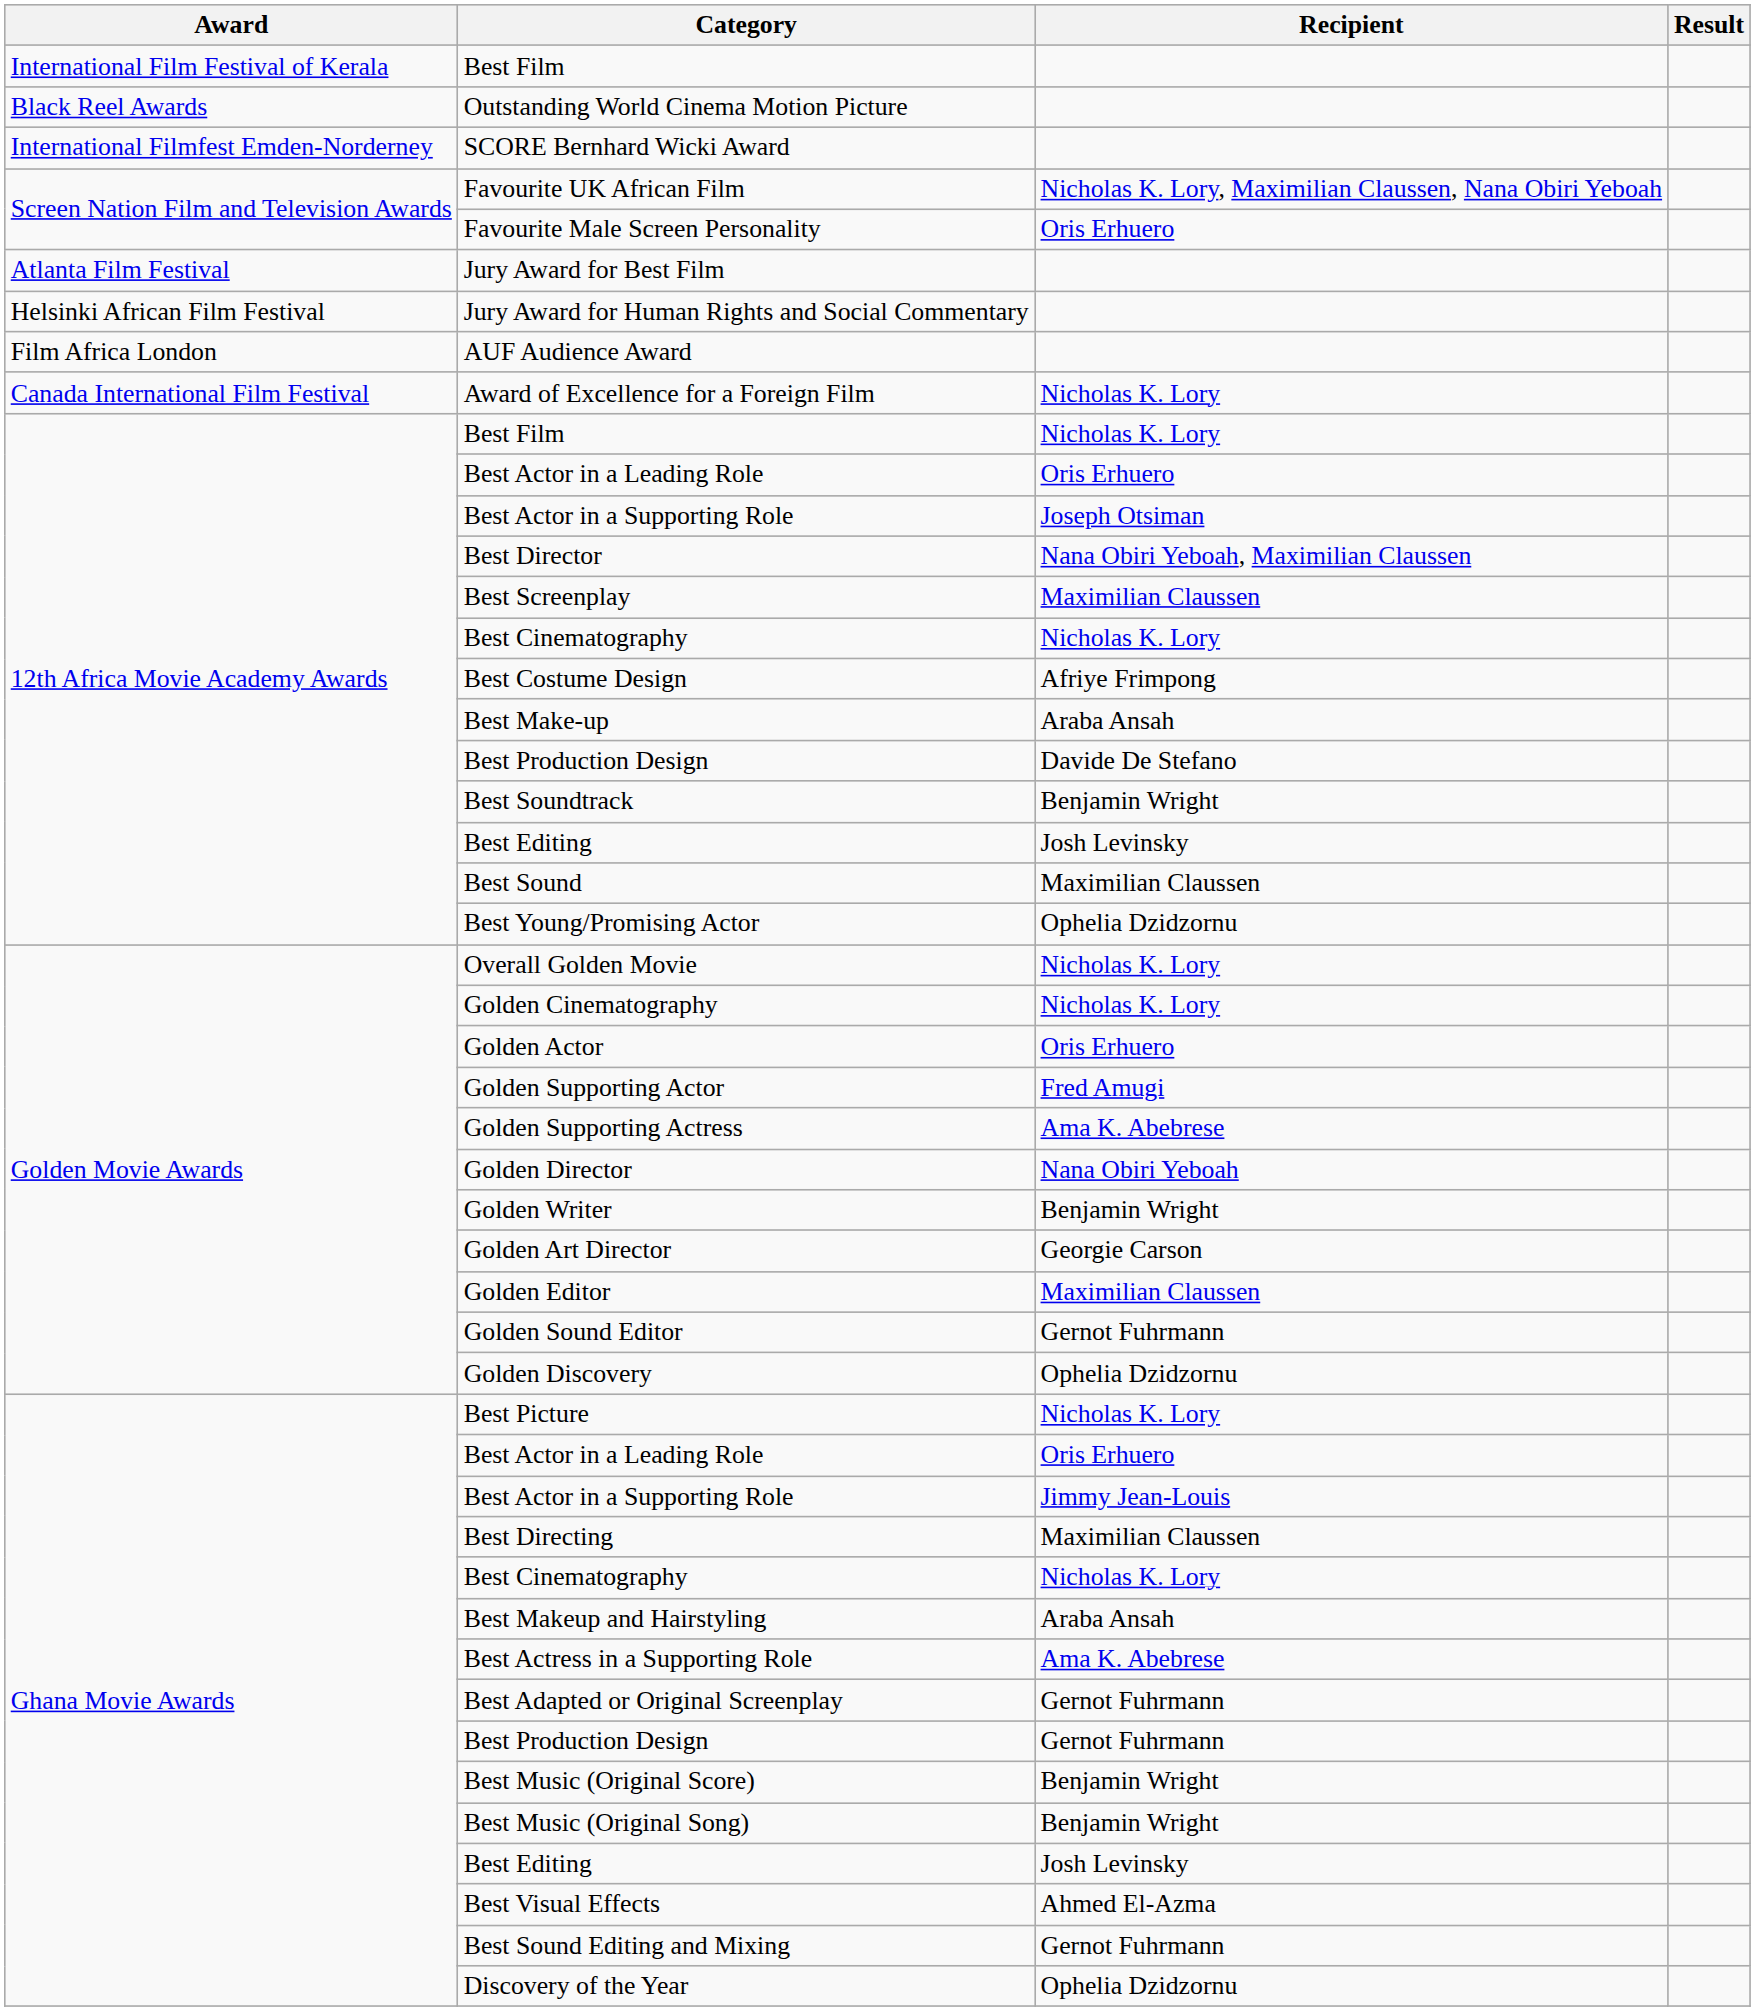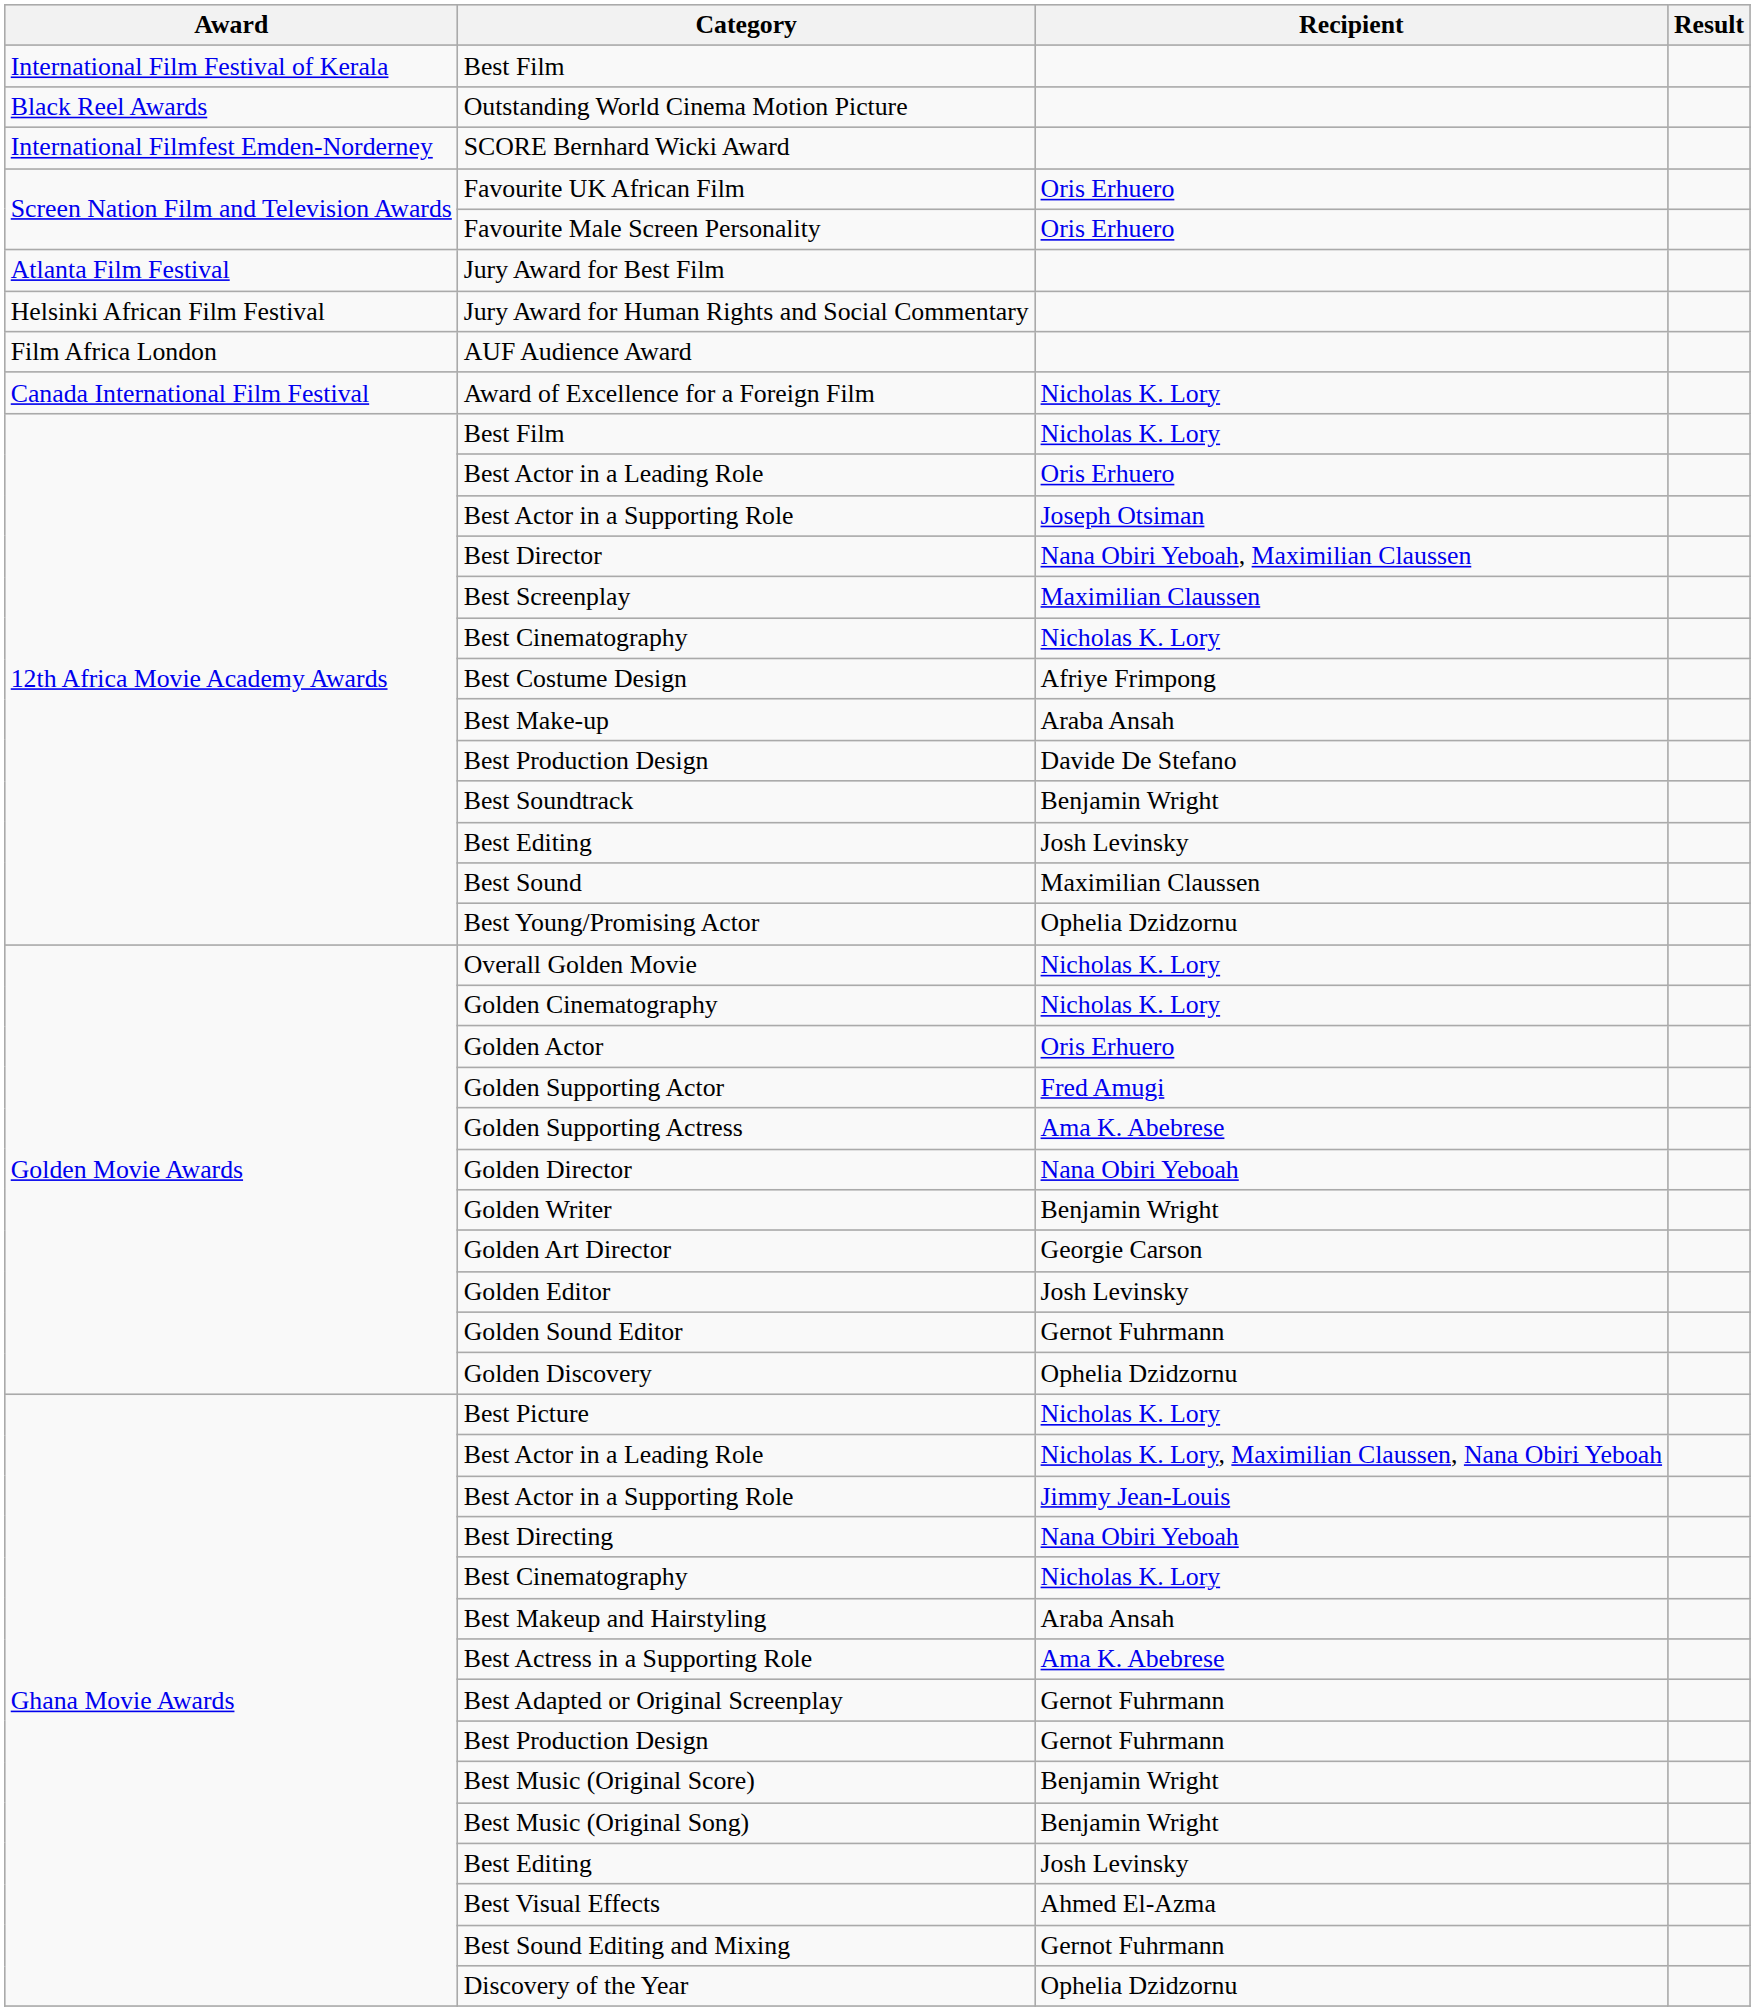Favourite UK African Film | Recipient: Nicholas K. Lory, Maximilian Claussen, Nana Obiri Yeboah -> Oris Erhuero
Golden Editor | Recipient: Maximilian Claussen -> Josh Levinsky
Ghana Movie Awards / Best Actor in a Leading Role | Recipient: Oris Erhuero -> Nicholas K. Lory, Maximilian Claussen, Nana Obiri Yeboah
Best Directing | Recipient: Maximilian Claussen -> Nana Obiri Yeboah
